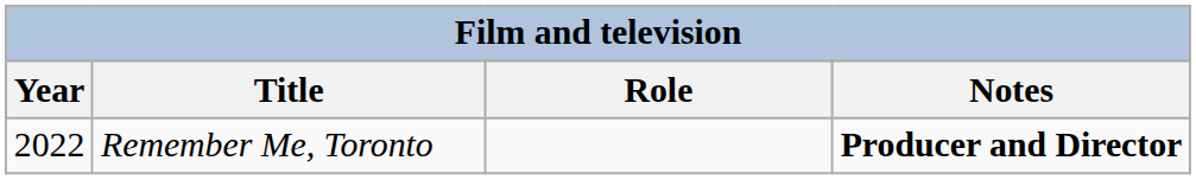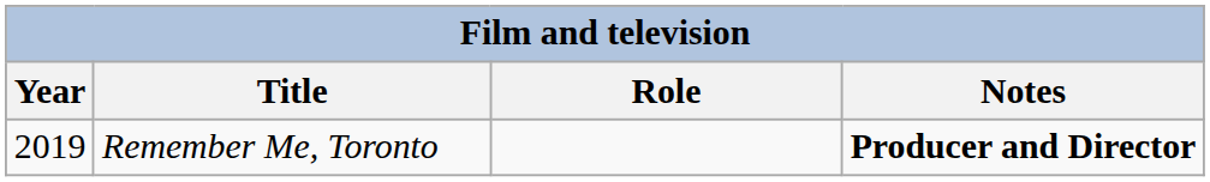Remember Me, Toronto | Year: 2022 -> 2019
